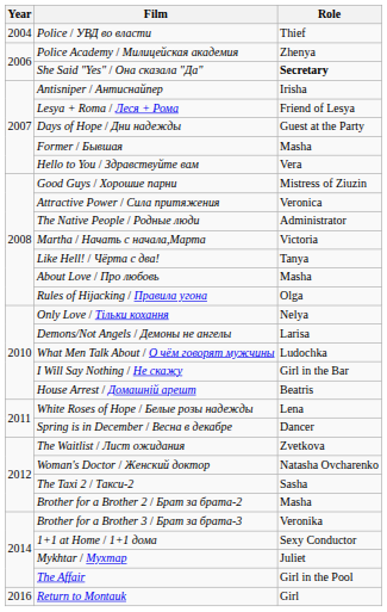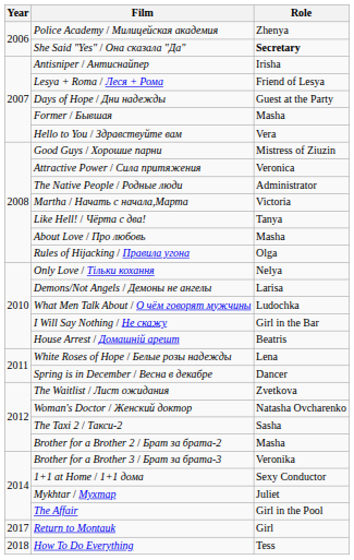- row: 2004 | Police / УВД во власти | Thief
Return to Montauk | Year: 2016 -> 2017
+ row: 2018 | How To Do Everything | Tess
